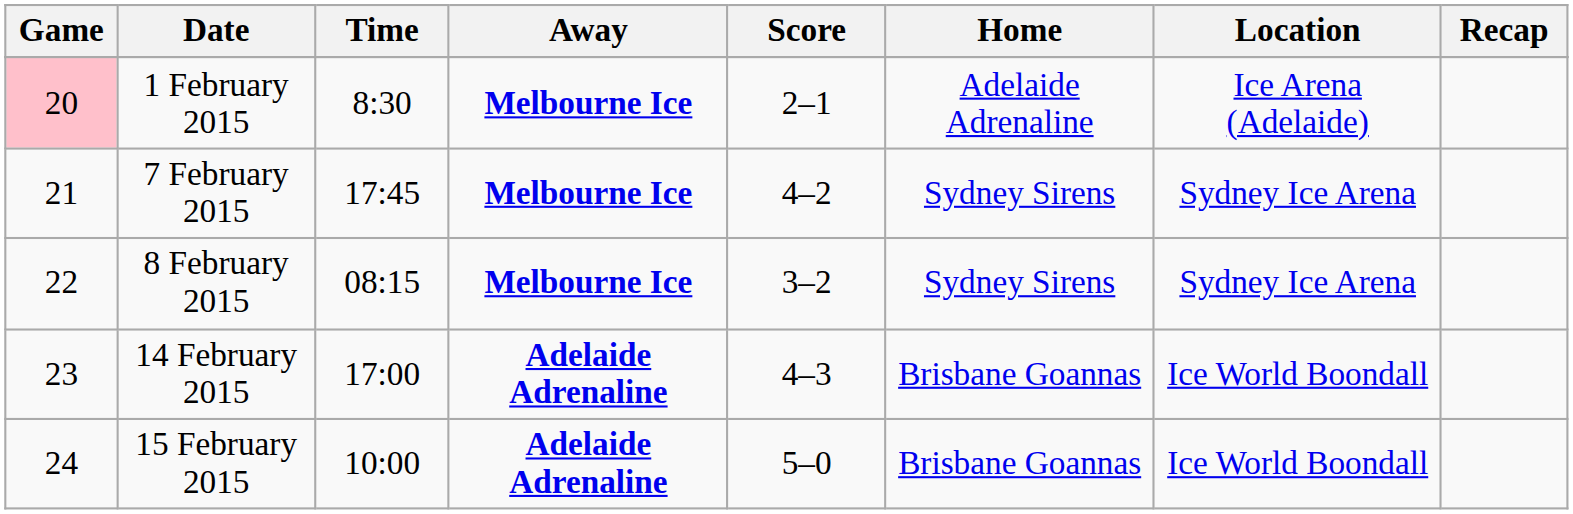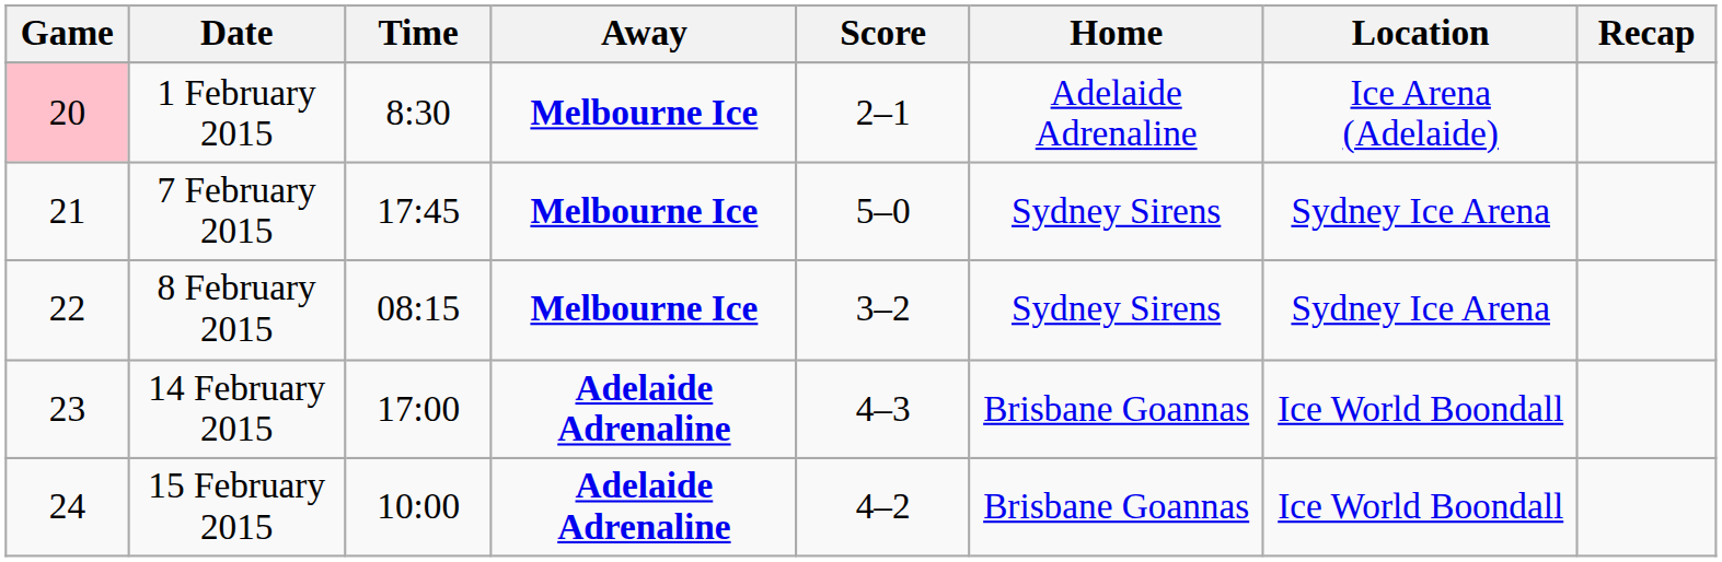7 February 2015 | Score: 4–2 -> 5–0
15 February 2015 | Score: 5–0 -> 4–2
